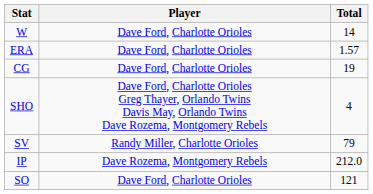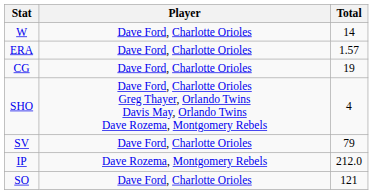SV | Player: Randy Miller, Charlotte Orioles -> Dave Ford, Charlotte Orioles
